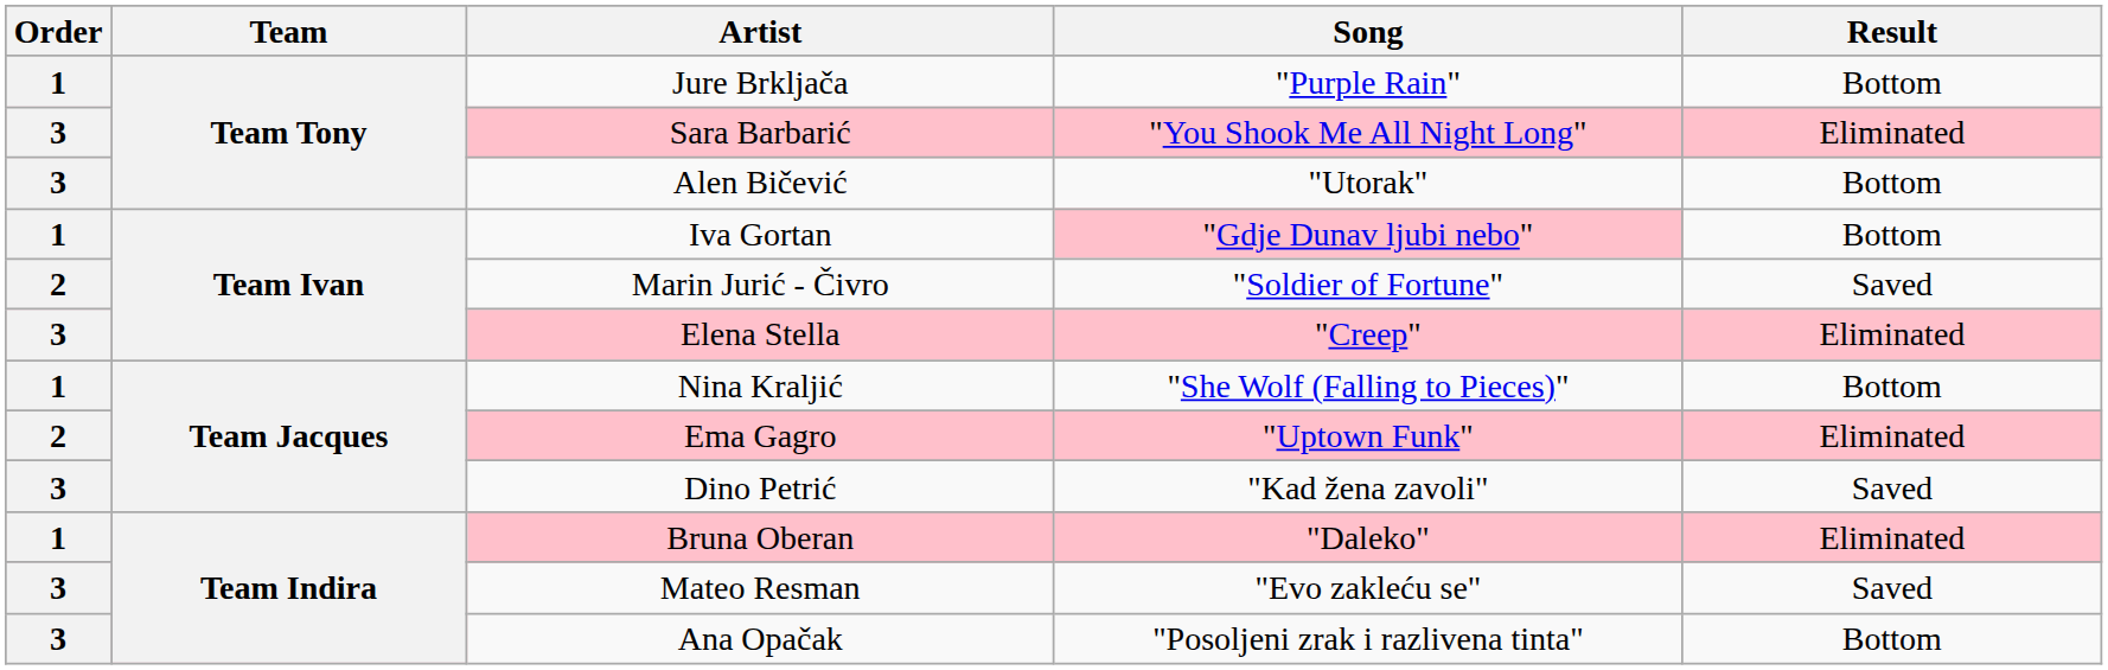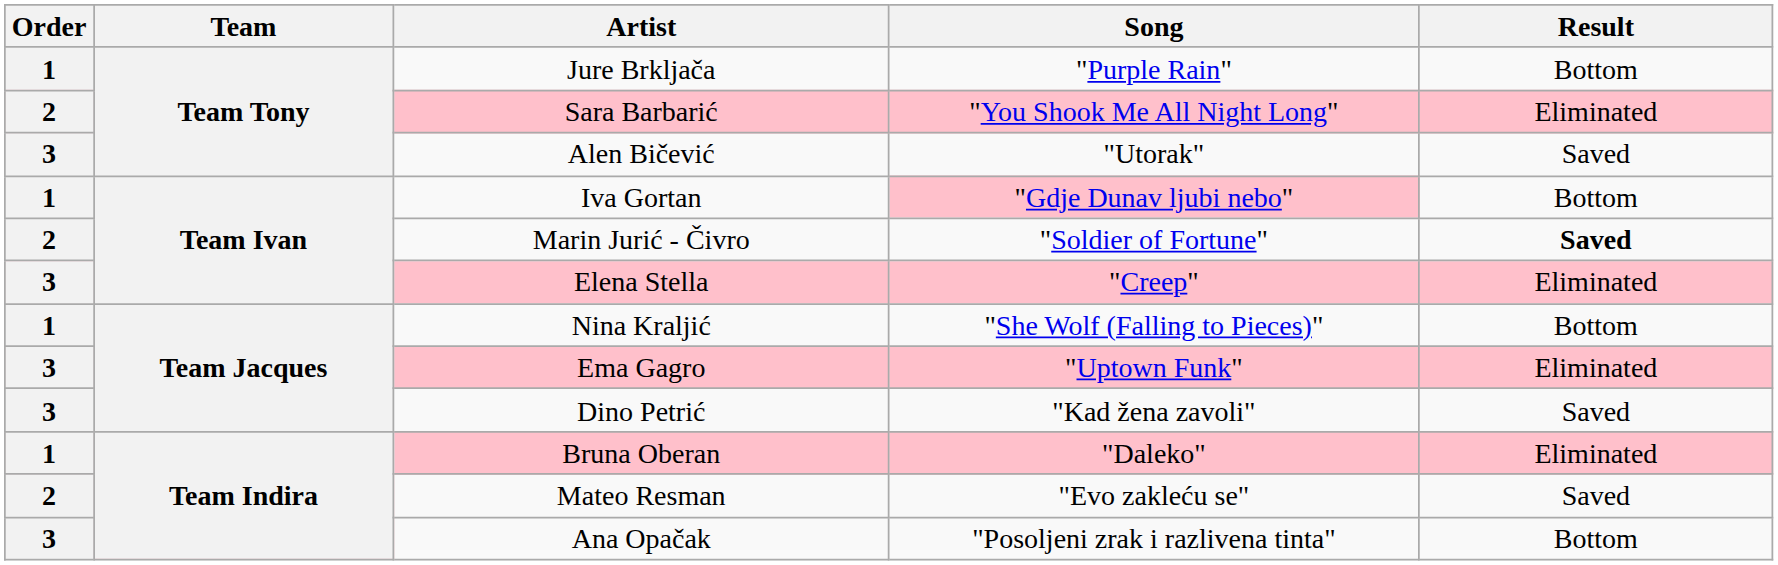Sara Barbarić | Order: 3 -> 2
Alen Bičević | Result: Bottom -> Saved
Marin Jurić - Čivro | Result: normal -> bold
Ema Gagro | Order: 2 -> 3
Mateo Resman | Order: 3 -> 2
